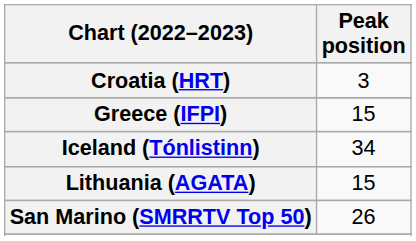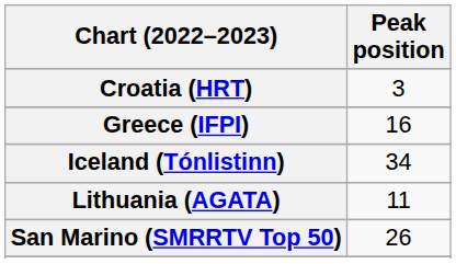Greece (IFPI) | Peak position: 15 -> 16
Lithuania (AGATA) | Peak position: 15 -> 11
